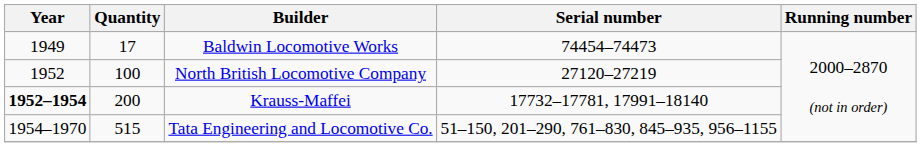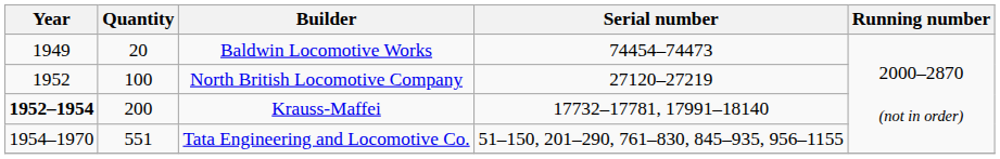Baldwin Locomotive Works | Quantity: 17 -> 20
Tata Engineering and Locomotive Co. | Quantity: 515 -> 551
